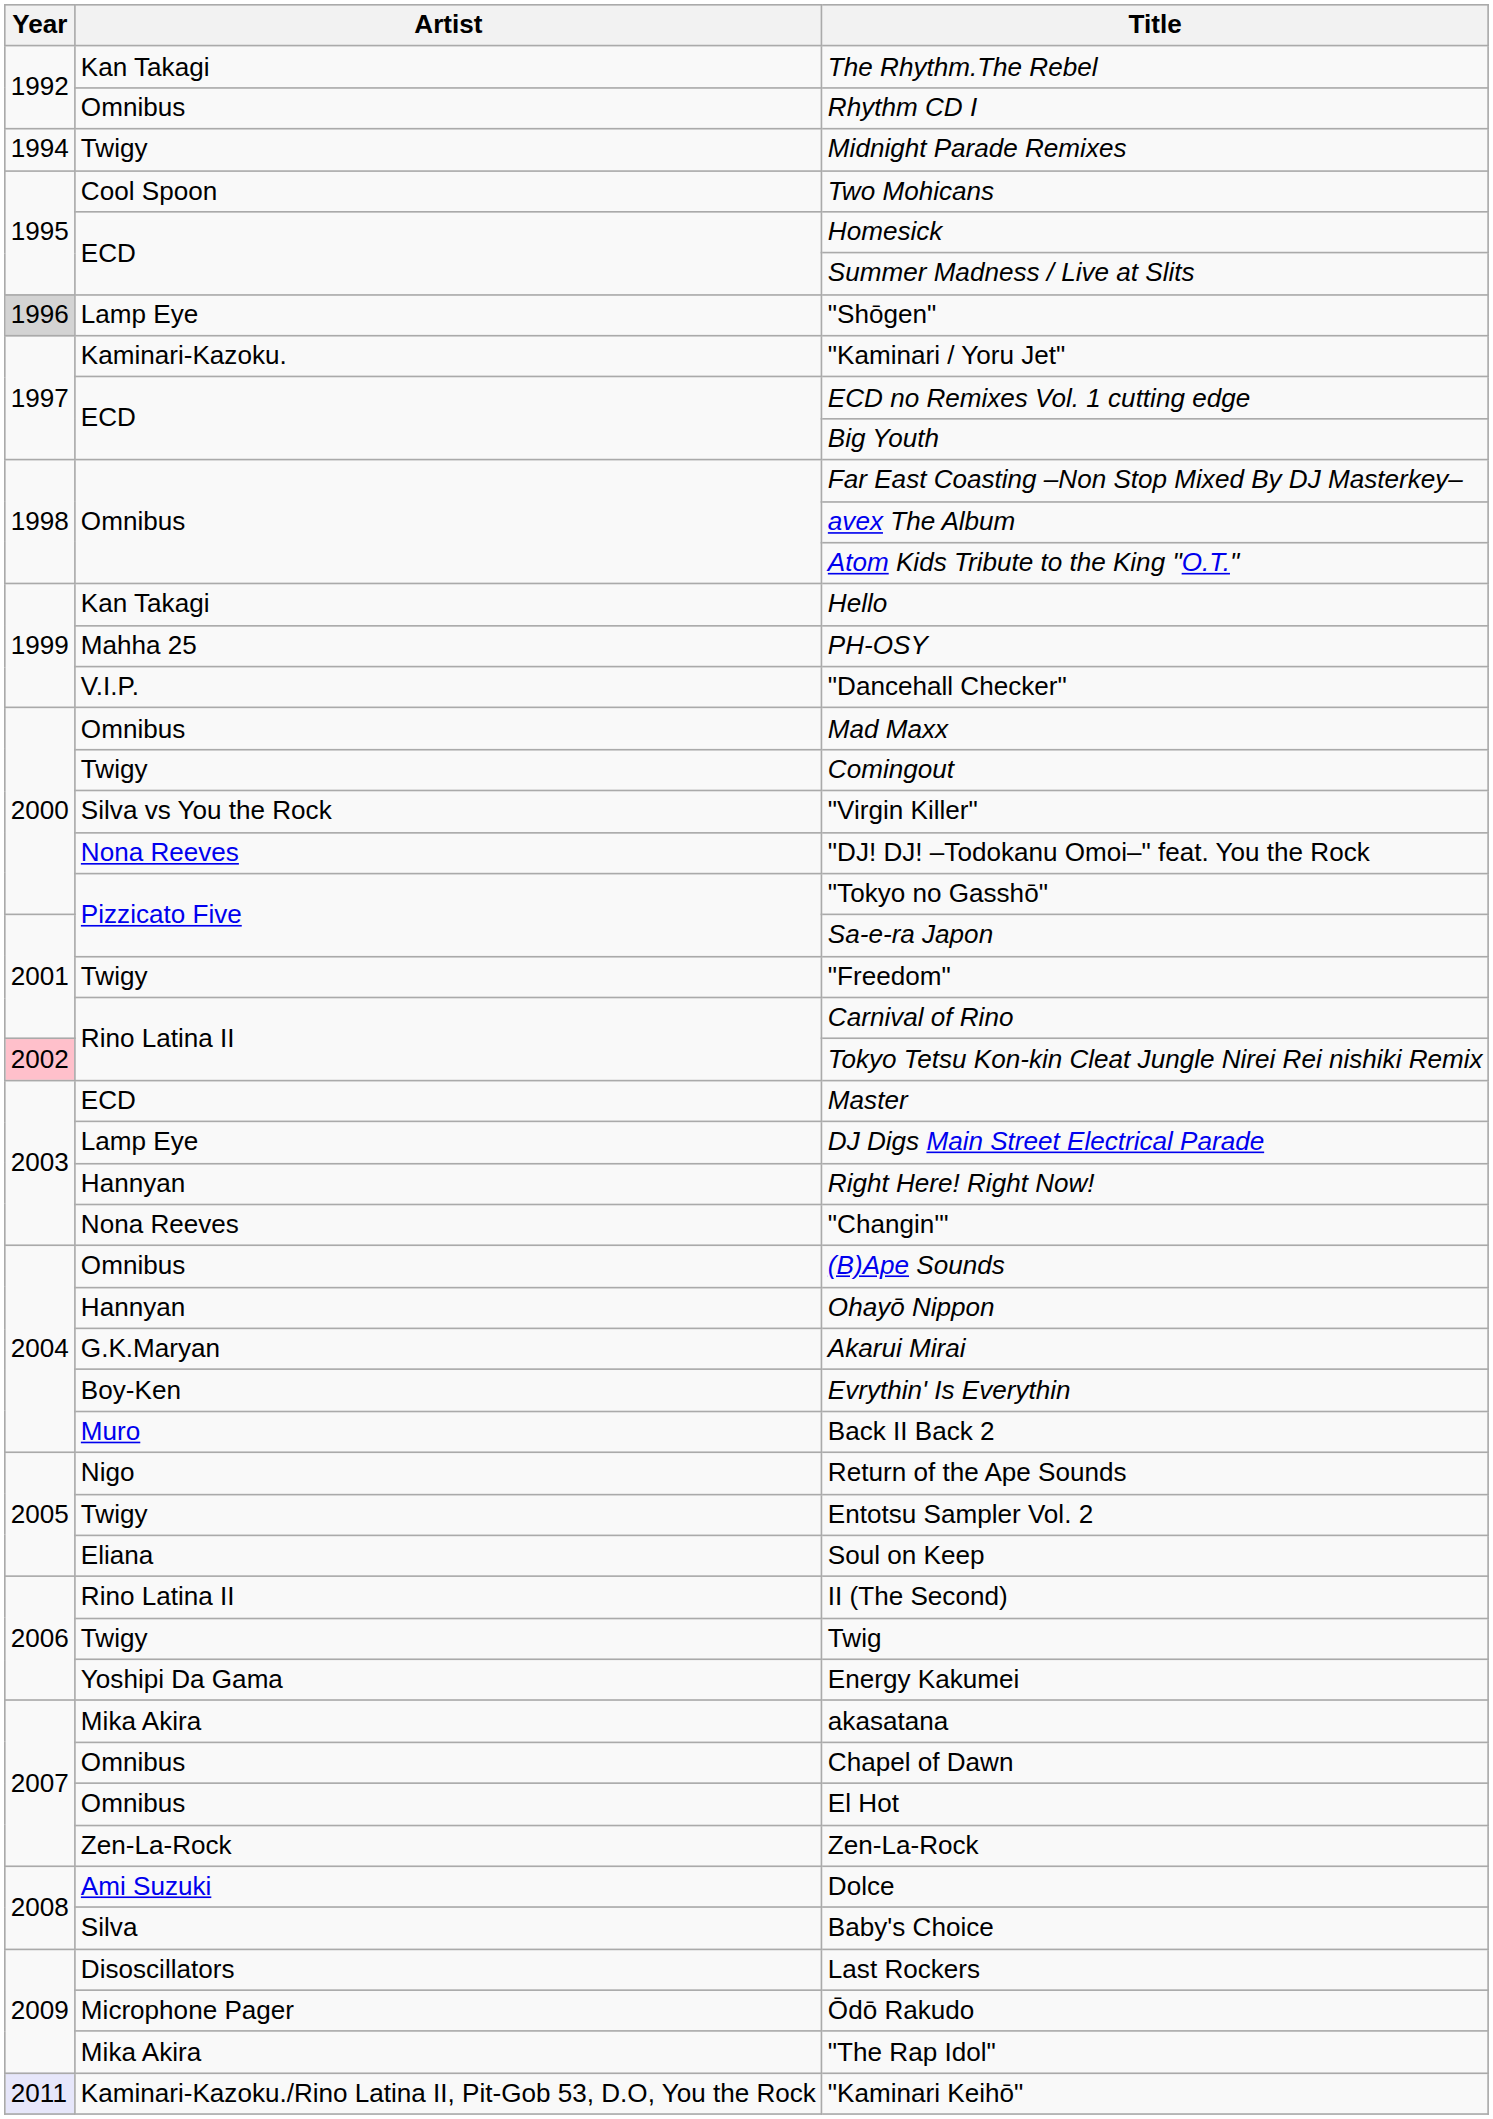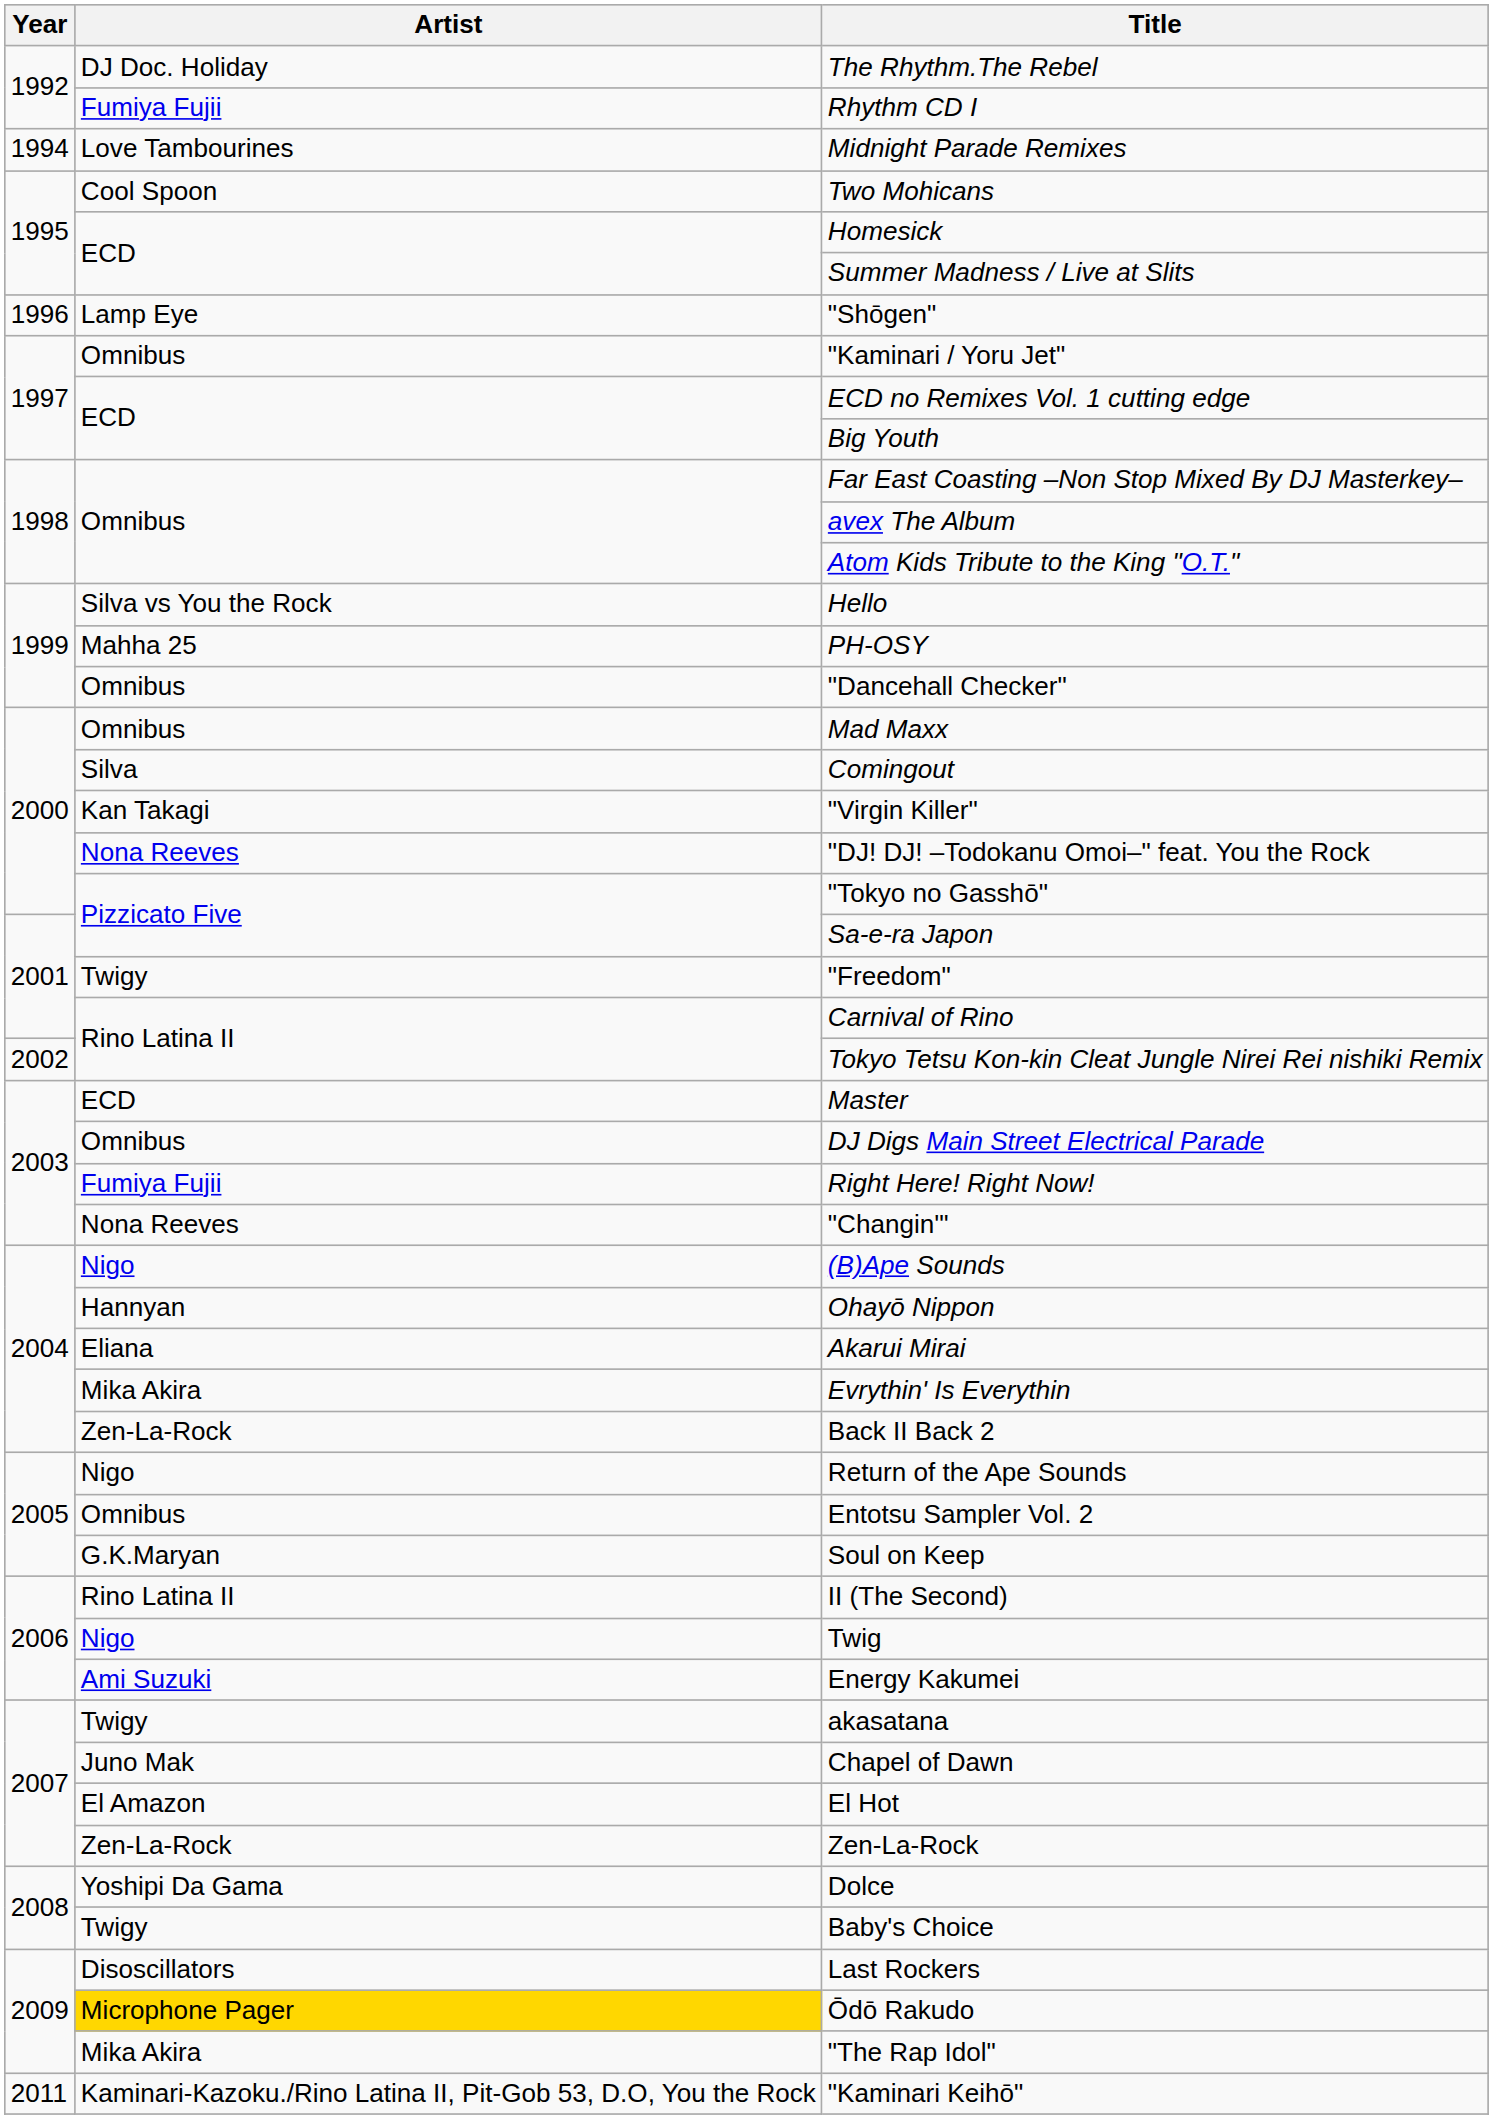The Rhythm.The Rebel | Artist: Kan Takagi -> DJ Doc. Holiday
Rhythm CD I | Artist: Omnibus -> Fumiya Fujii
Midnight Parade Remixes | Artist: Twigy -> Love Tambourines
"Shōgen" | Year: lightgrey background -> no background
"Kaminari / Yoru Jet" | Artist: Kaminari-Kazoku. -> Omnibus
Hello | Artist: Kan Takagi -> Silva vs You the Rock
"Dancehall Checker" | Artist: V.I.P. -> Omnibus
Comingout | Artist: Twigy -> Silva
"Virgin Killer" | Artist: Silva vs You the Rock -> Kan Takagi
Tokyo Tetsu Kon-kin Cleat Jungle Nirei Rei nishiki Remix | Year: pink background -> no background
DJ Digs Main Street Electrical Parade | Artist: Lamp Eye -> Omnibus
Right Here! Right Now! | Artist: Hannyan -> Fumiya Fujii
(B)Ape Sounds | Artist: Omnibus -> Nigo
Akarui Mirai | Artist: G.K.Maryan -> Eliana
Evrythin' Is Everythin | Artist: Boy-Ken -> Mika Akira
Back II Back 2 | Artist: Muro -> Zen-La-Rock
Entotsu Sampler Vol. 2 | Artist: Twigy -> Omnibus
Soul on Keep | Artist: Eliana -> G.K.Maryan
Twig | Artist: Twigy -> Nigo
Energy Kakumei | Artist: Yoshipi Da Gama -> Ami Suzuki
akasatana | Artist: Mika Akira -> Twigy
Chapel of Dawn | Artist: Omnibus -> Juno Mak
El Hot | Artist: Omnibus -> El Amazon
Dolce | Artist: Ami Suzuki -> Yoshipi Da Gama
Baby's Choice | Artist: Silva -> Twigy
Ōdō Rakudo | Artist: no background -> gold background
"Kaminari Keihō" | Year: lavender background -> no background
